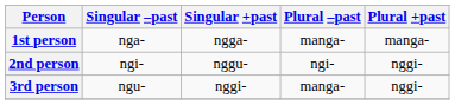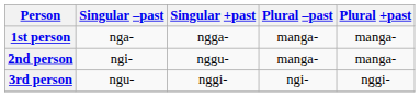2nd person | Plural –past: ngi- -> manga-
2nd person | Plural +past: nggi- -> manga-
3rd person | Plural –past: manga- -> ngi-
